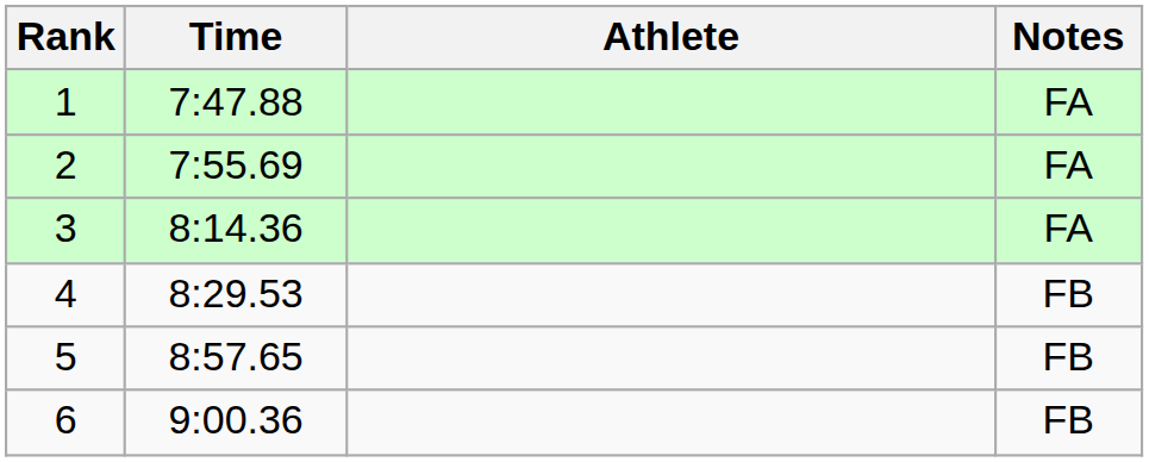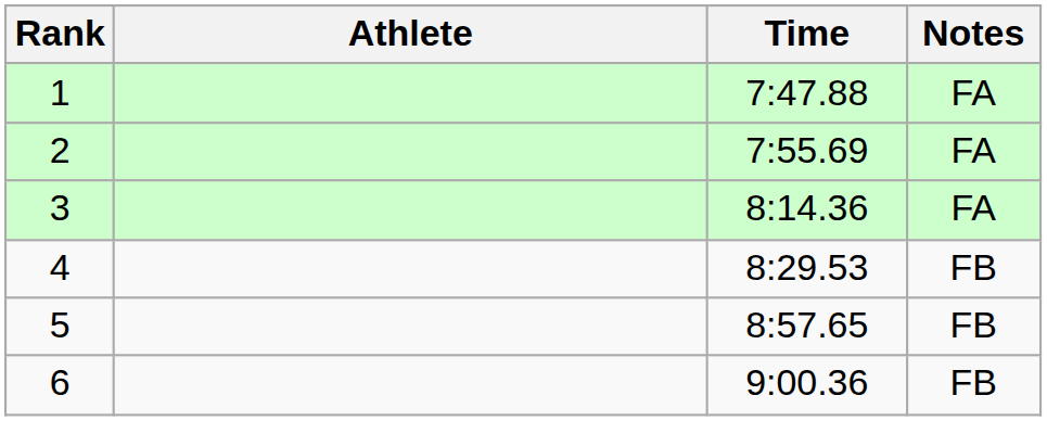columns swapped: Athlete <-> Time
